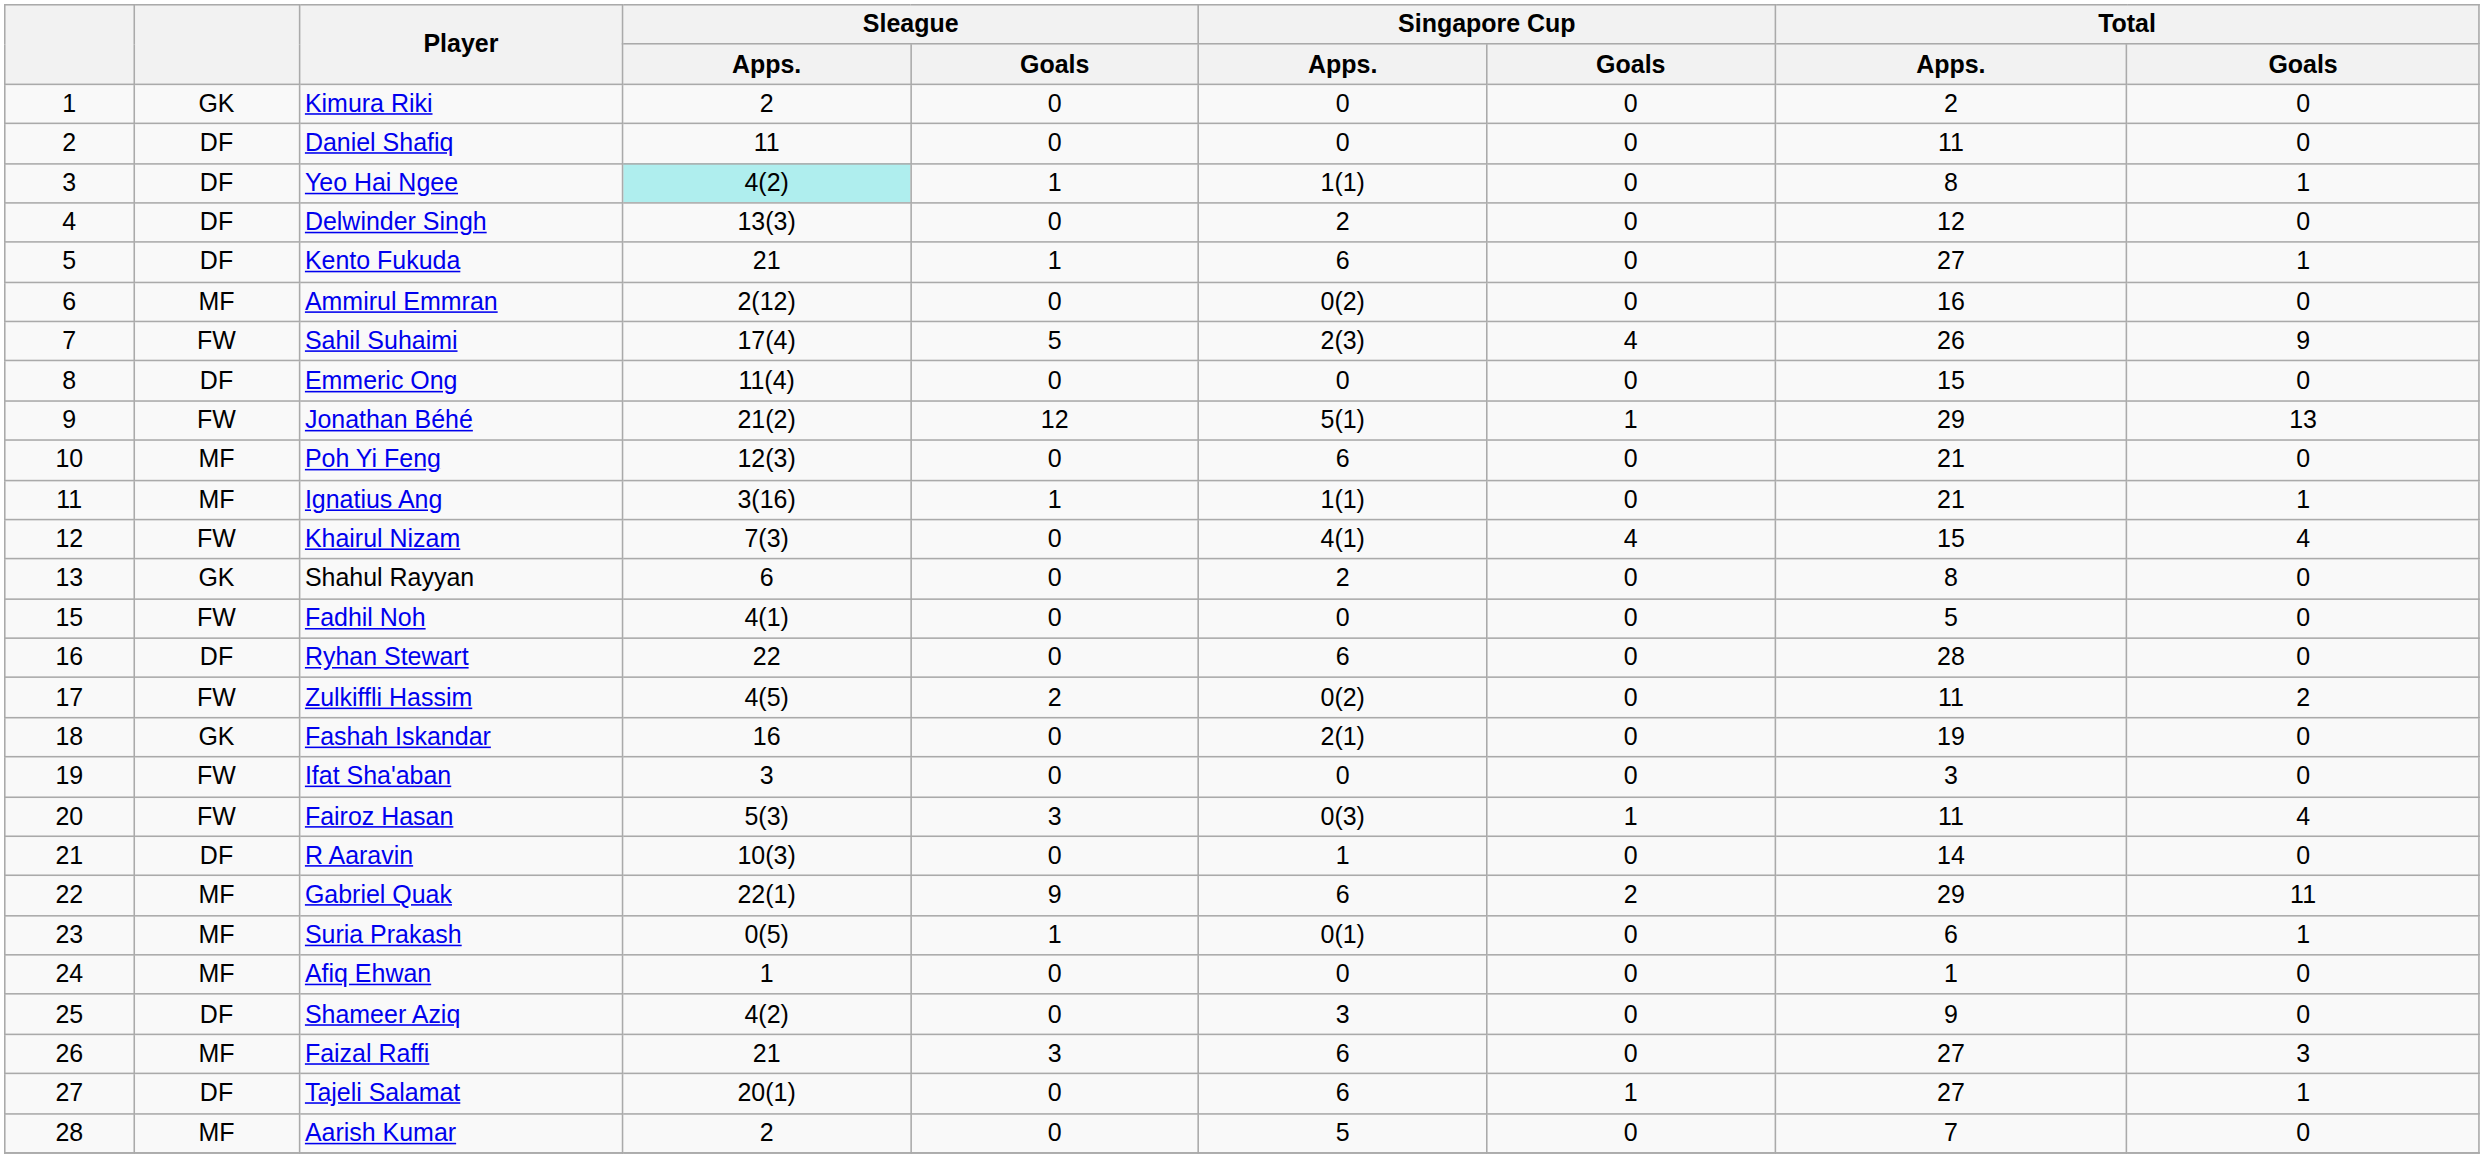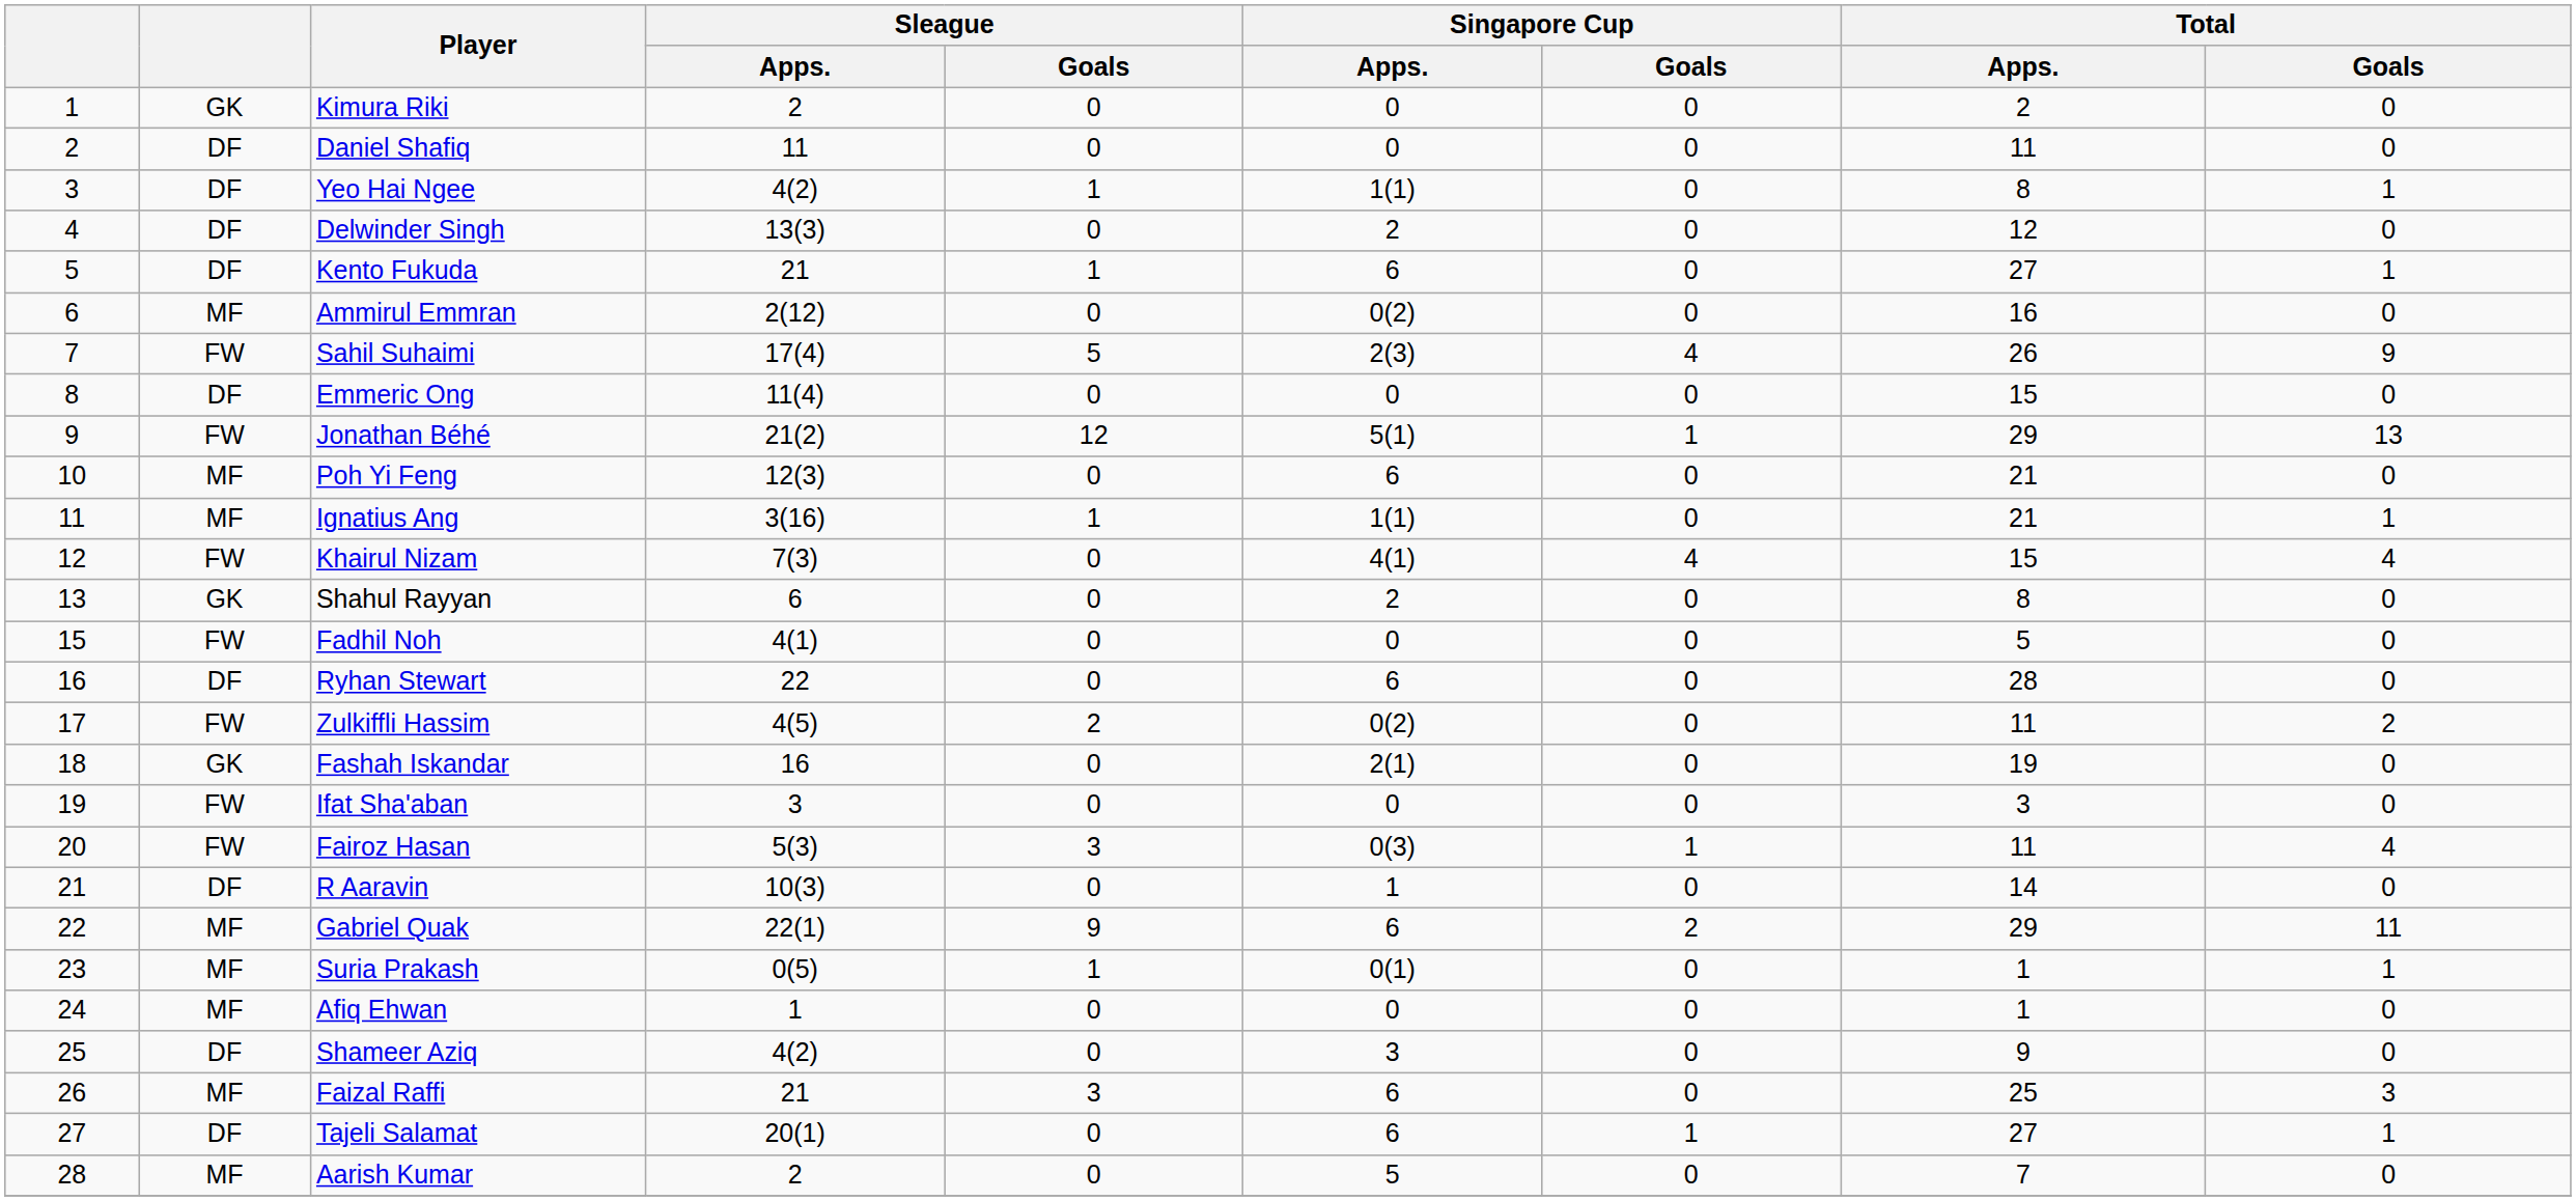Yeo Hai Ngee | Sleague / Apps.: paleturquoise background -> no background
Suria Prakash | Total / Apps.: 6 -> 1
Faizal Raffi | Total / Apps.: 27 -> 25
